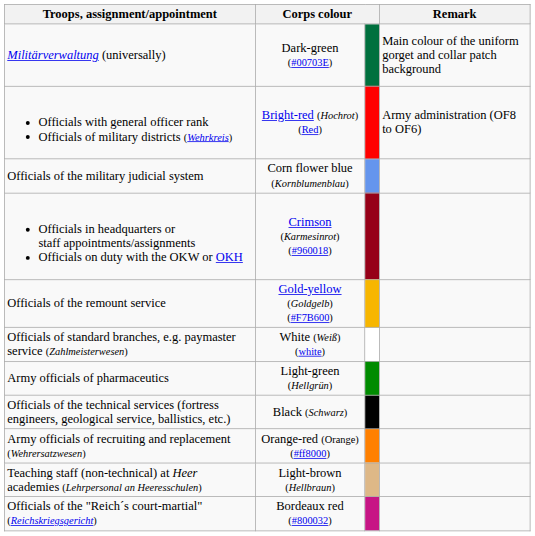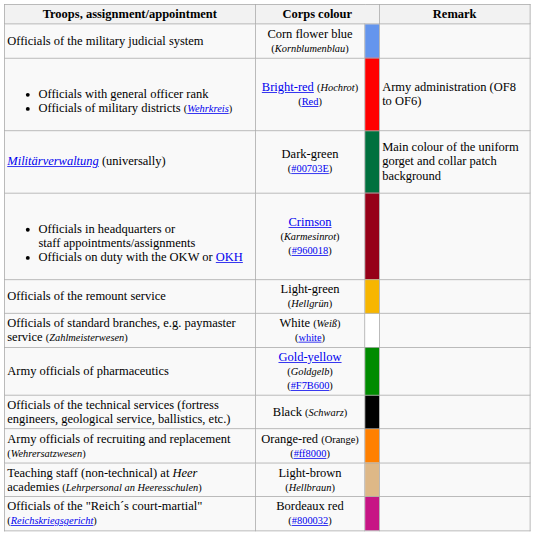rows swapped: Militärverwaltung (universally) <-> Officials of the military judicial system
Officials of the remount service | column 2: Gold-yellow (Goldgelb) (#F7B600) -> Light-green (Hellgrün)
Army officials of pharmaceutics | column 2: Light-green (Hellgrün) -> Gold-yellow (Goldgelb) (#F7B600)
